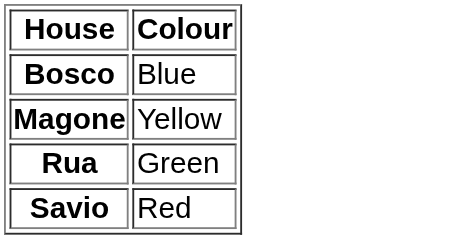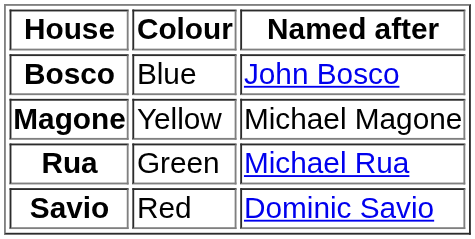+ column: Named after | John Bosco | Michael Magone | Michael Rua | Dominic Savio
